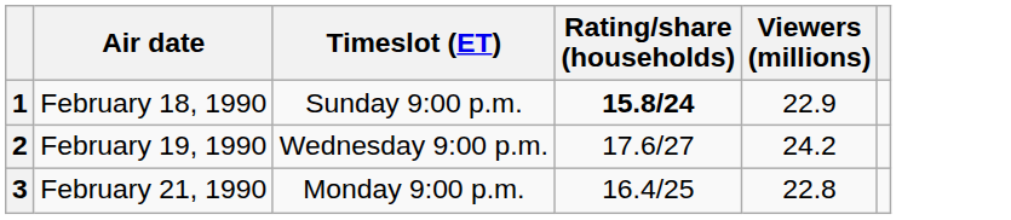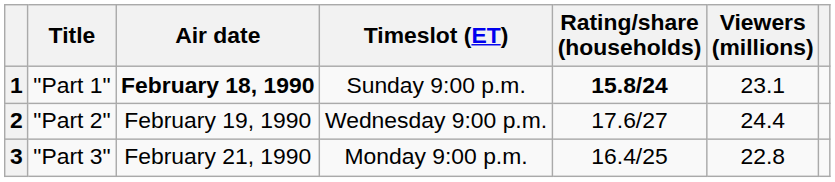+ column: Title | "Part 1" | "Part 2" | "Part 3"
1 | Air date: normal -> bold
1 | Viewers (millions): 22.9 -> 23.1
2 | Viewers (millions): 24.2 -> 24.4
